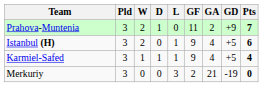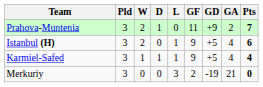columns swapped: GA <-> GD
